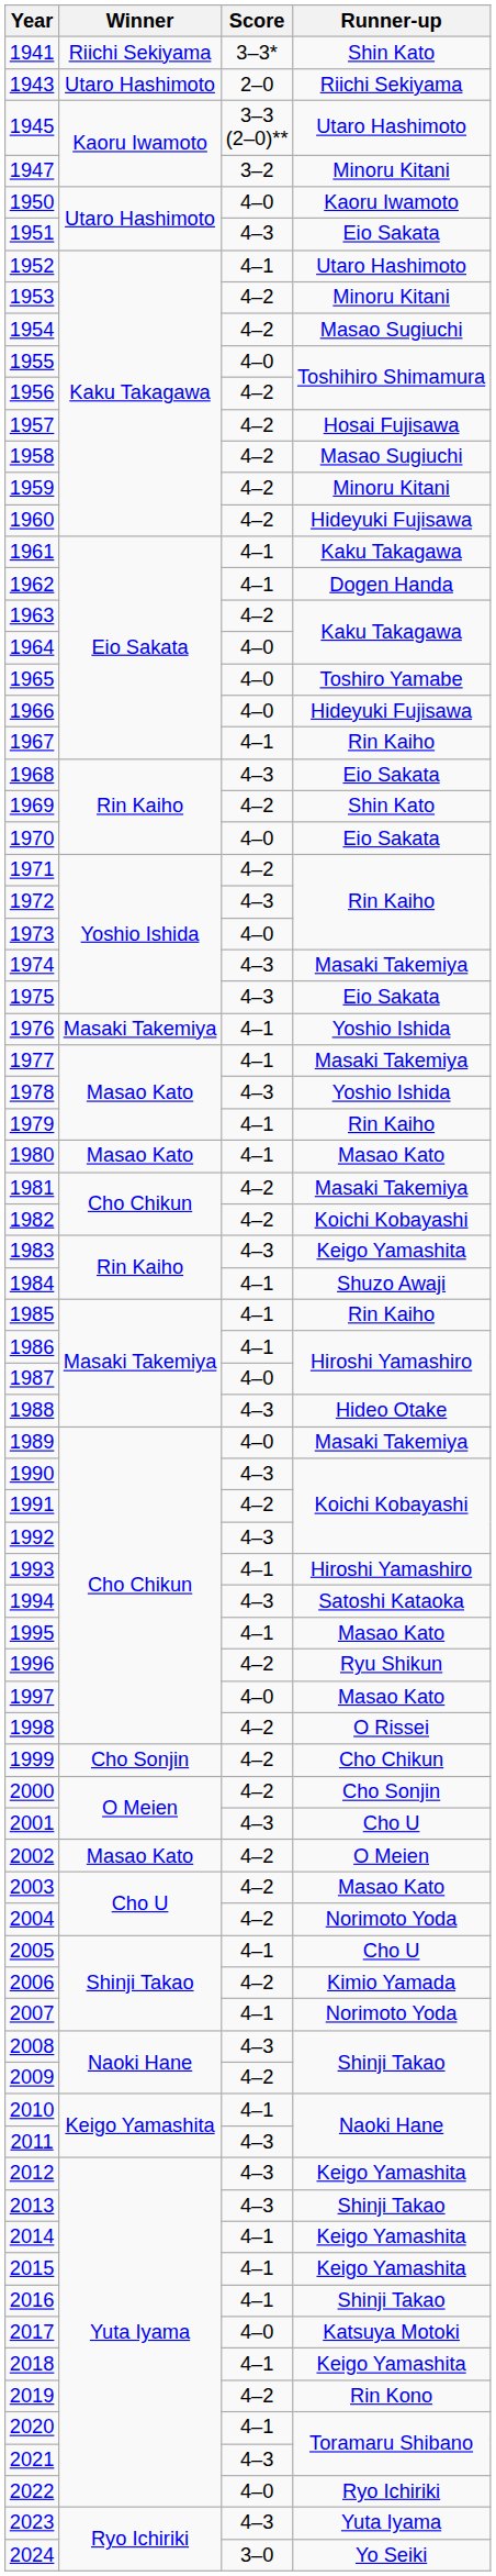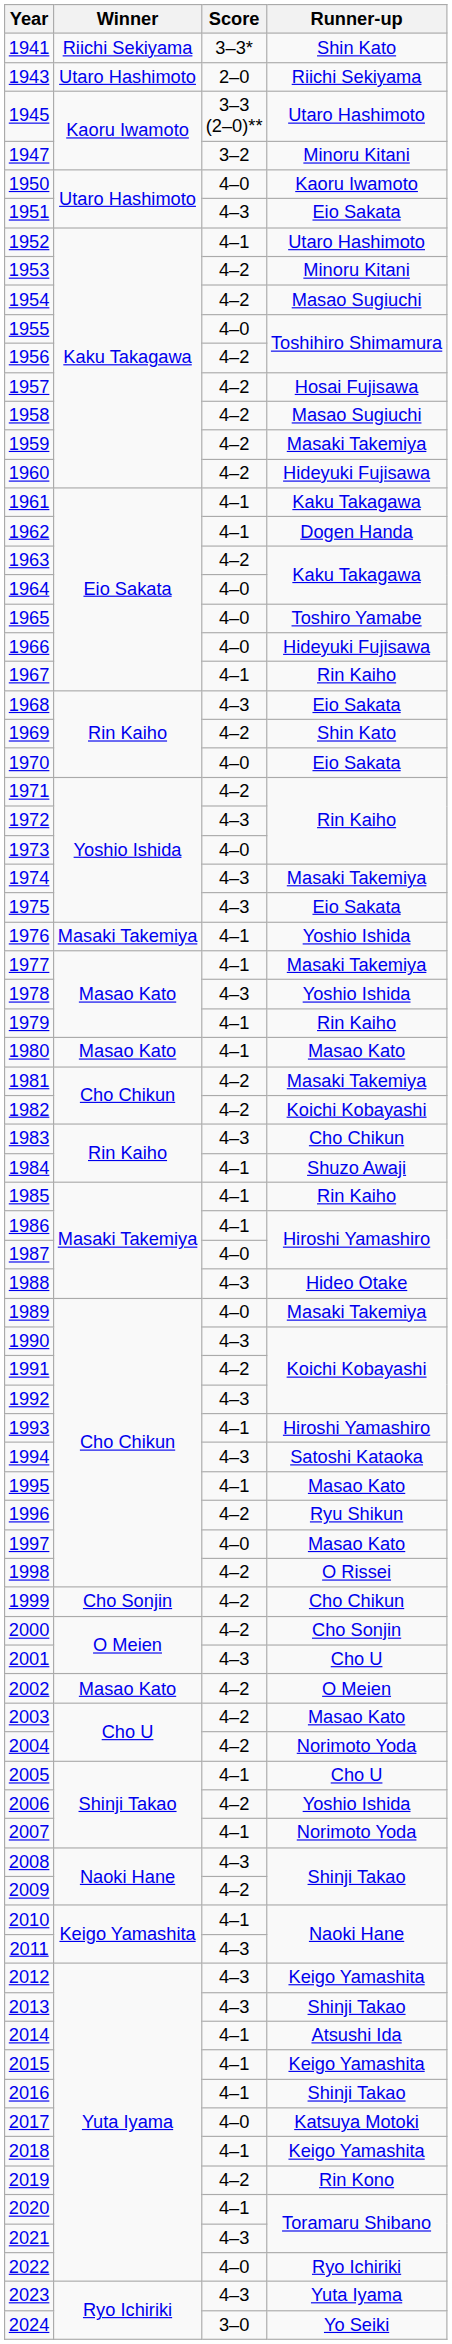1959 | Runner-up: Minoru Kitani -> Masaki Takemiya
1983 | Runner-up: Keigo Yamashita -> Cho Chikun
2006 | Runner-up: Kimio Yamada -> Yoshio Ishida
2014 | Runner-up: Keigo Yamashita -> Atsushi Ida
